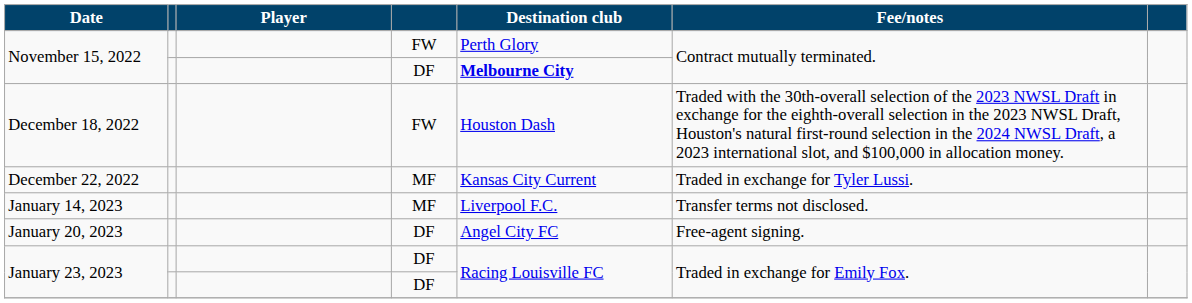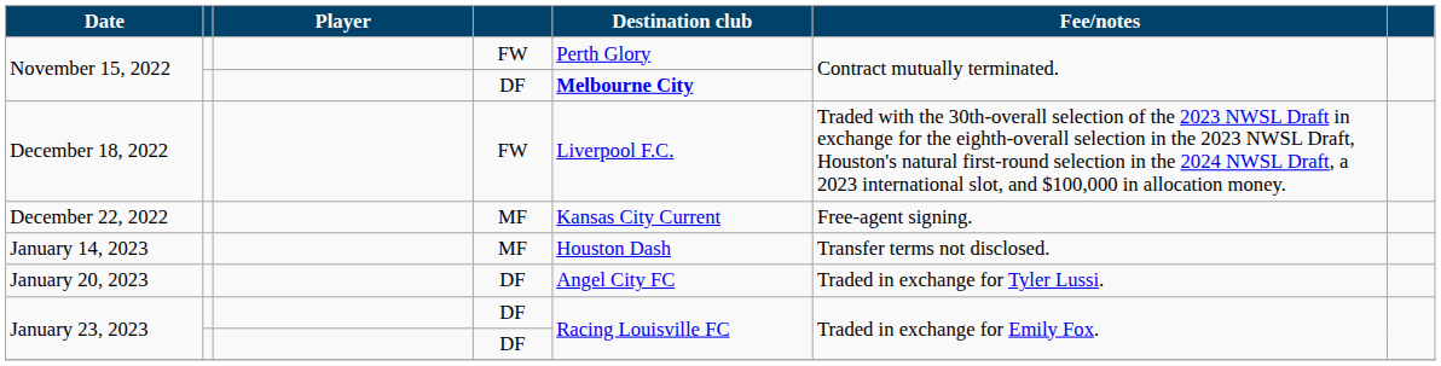December 18, 2022 | Destination club: Houston Dash -> Liverpool F.C.
December 22, 2022 | Fee/notes: Traded in exchange for Tyler Lussi. -> Free-agent signing.
January 14, 2023 | Destination club: Liverpool F.C. -> Houston Dash
January 20, 2023 | Fee/notes: Free-agent signing. -> Traded in exchange for Tyler Lussi.
